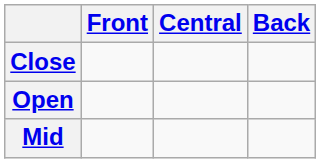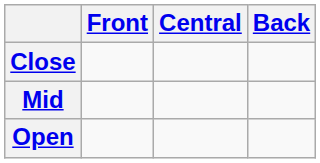rows swapped: Mid <-> Open
